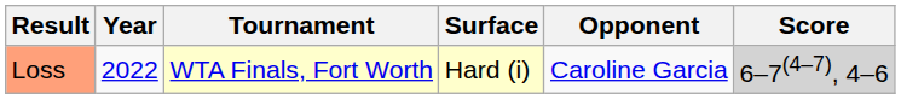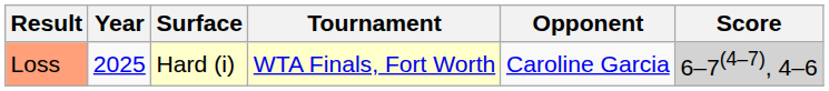columns swapped: Tournament <-> Surface
Loss | Year: 2022 -> 2025
